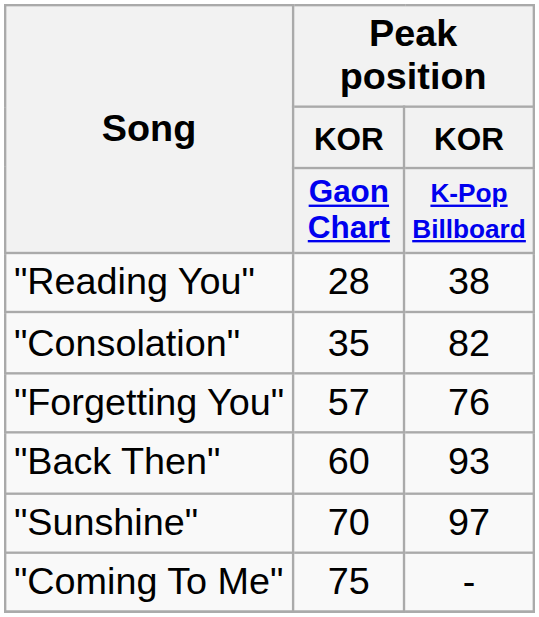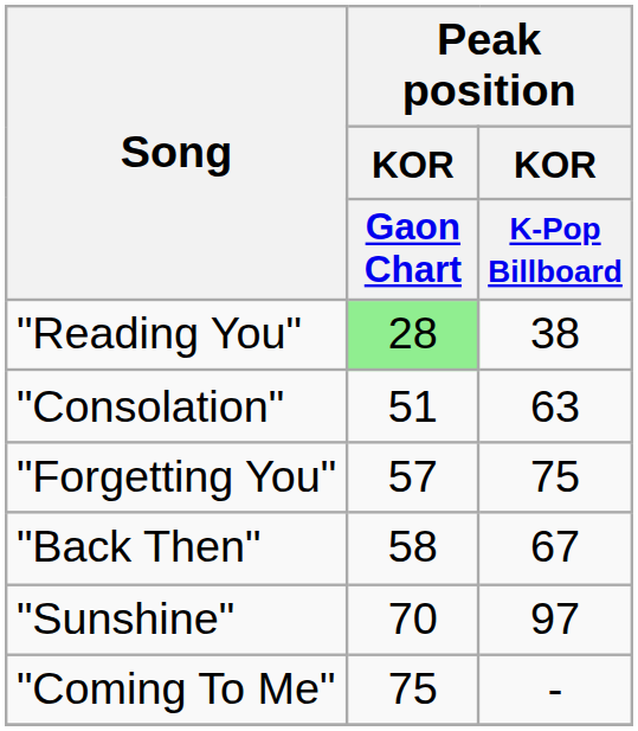"Reading You" | Peak position / KOR / Gaon Chart: no background -> lightgreen background
"Consolation" | Peak position / KOR / Gaon Chart: 35 -> 51
"Consolation" | Peak position / KOR / K-Pop Billboard: 82 -> 63
"Forgetting You" | Peak position / KOR / K-Pop Billboard: 76 -> 75
"Back Then" | Peak position / KOR / Gaon Chart: 60 -> 58
"Back Then" | Peak position / KOR / K-Pop Billboard: 93 -> 67
